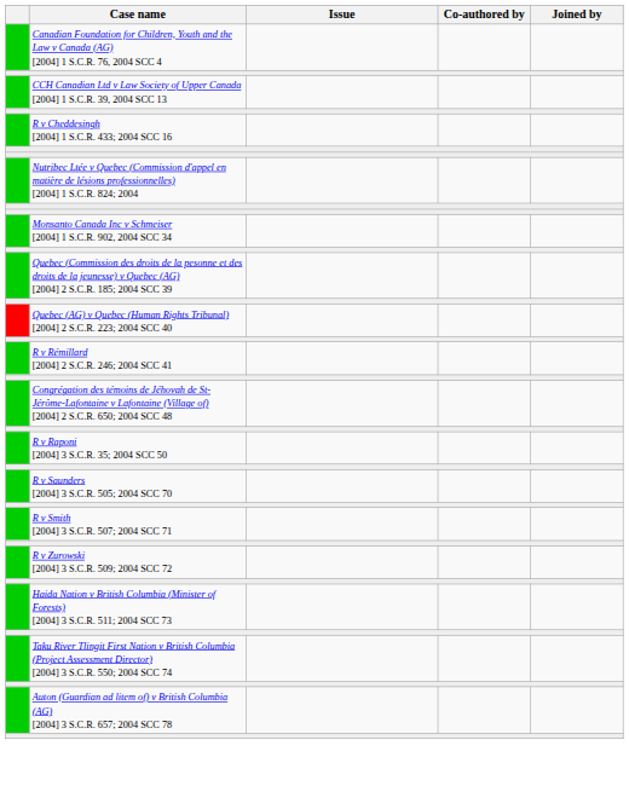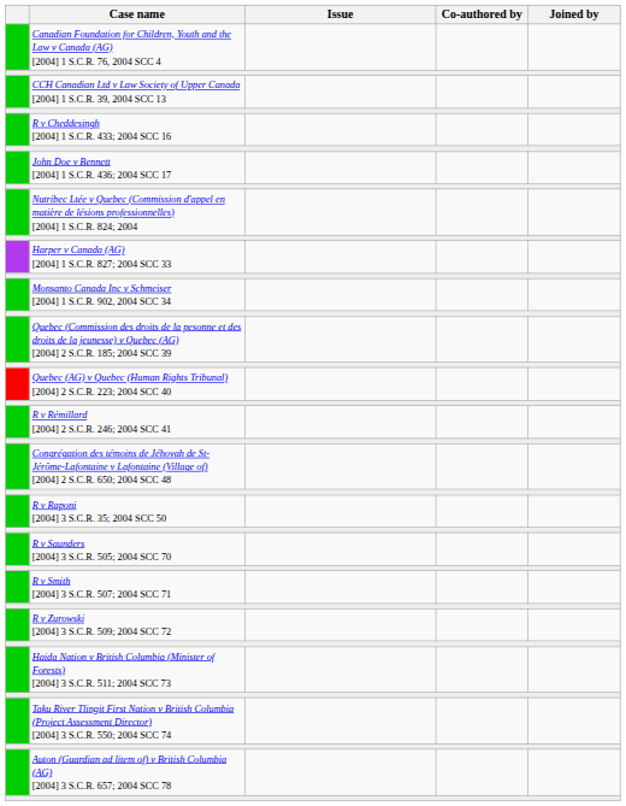+ row: John Doe v Bennett [2004] 1 S.C.R. 436; 2004 SCC 17
+ row: Harper v Canada (AG) [2004] 1 S.C.R. 827; 2004 SCC 33
